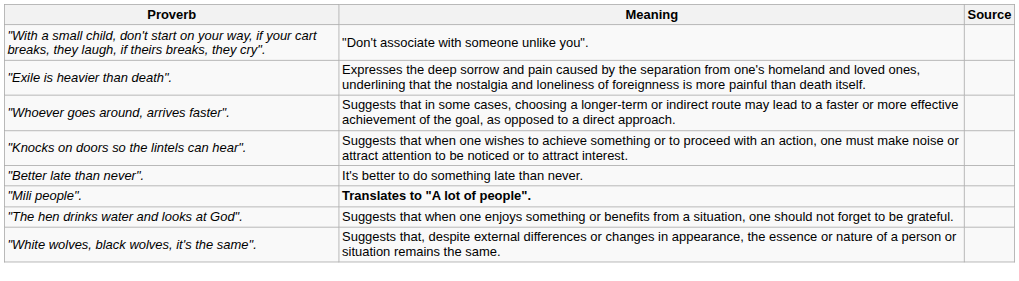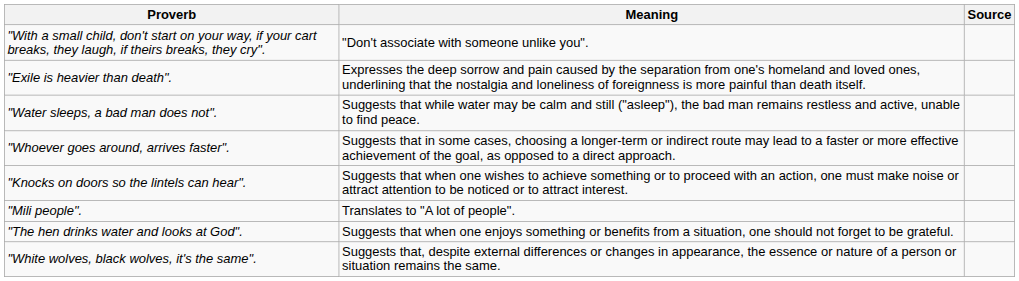+ row: "Water sleeps, a bad man does not". | Suggests that while water may be calm and still ("asleep"), the bad man remains restless and active, unable to find peace.
- row: "Better late than never". | It's better to do something late than never.
"Mili people". | Meaning: bold -> normal
